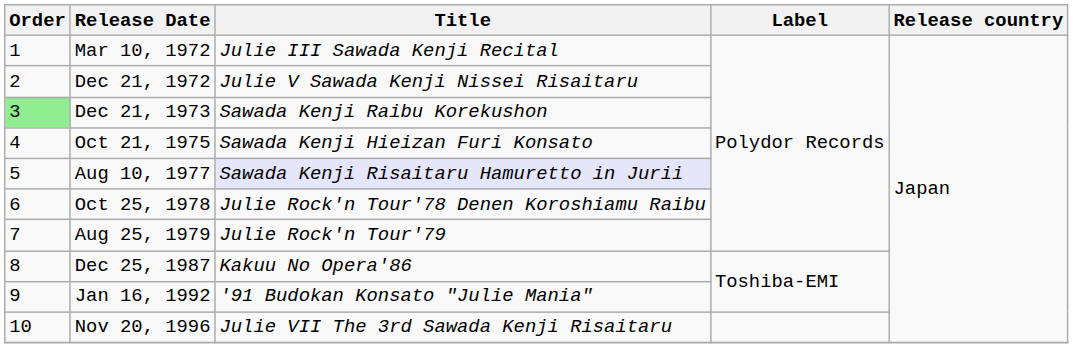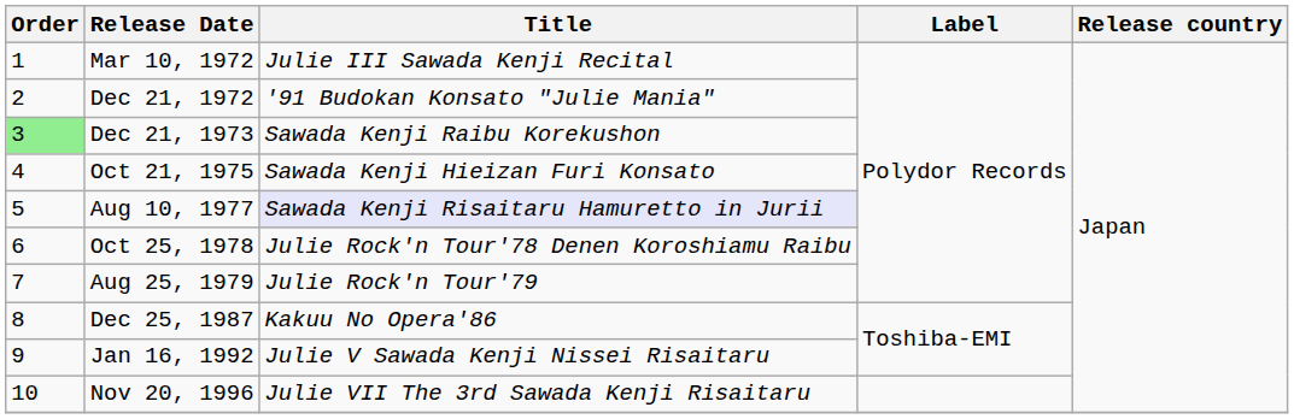Dec 21, 1972 | Title: Julie V Sawada Kenji Nissei Risaitaru -> '91 Budokan Konsato "Julie Mania"
Jan 16, 1992 | Title: '91 Budokan Konsato "Julie Mania" -> Julie V Sawada Kenji Nissei Risaitaru
